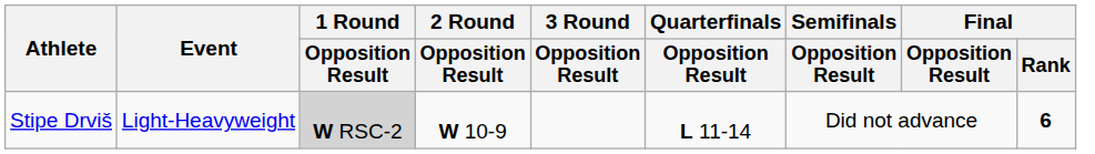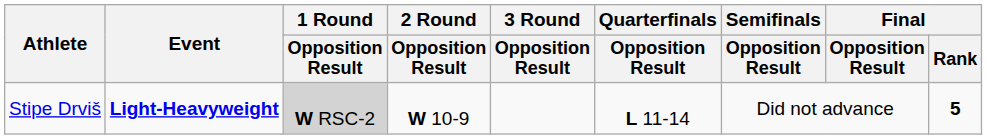Stipe Drviš | Event: normal -> bold
Stipe Drviš | Final / Rank: 6 -> 5
